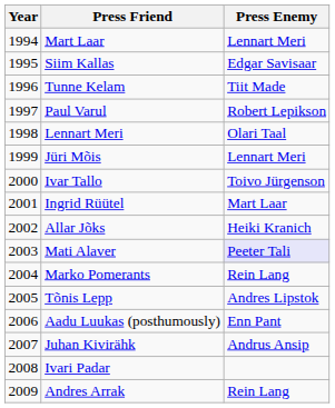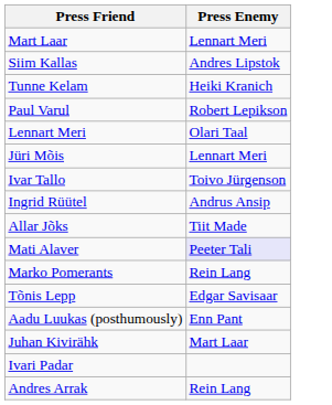- column: Year | 1994 | 1995 | 1996 | 1997 | 1998 | 1999 | 2000 | 2001 | 2002 | 2003 | 2004 | 2005 | 2006 | 2007 | 2008 | 2009
Siim Kallas | Press Enemy: Edgar Savisaar -> Andres Lipstok
Tunne Kelam | Press Enemy: Tiit Made -> Heiki Kranich
Ingrid Rüütel | Press Enemy: Mart Laar -> Andrus Ansip
Allar Jõks | Press Enemy: Heiki Kranich -> Tiit Made
Tõnis Lepp | Press Enemy: Andres Lipstok -> Edgar Savisaar
Juhan Kivirähk | Press Enemy: Andrus Ansip -> Mart Laar
